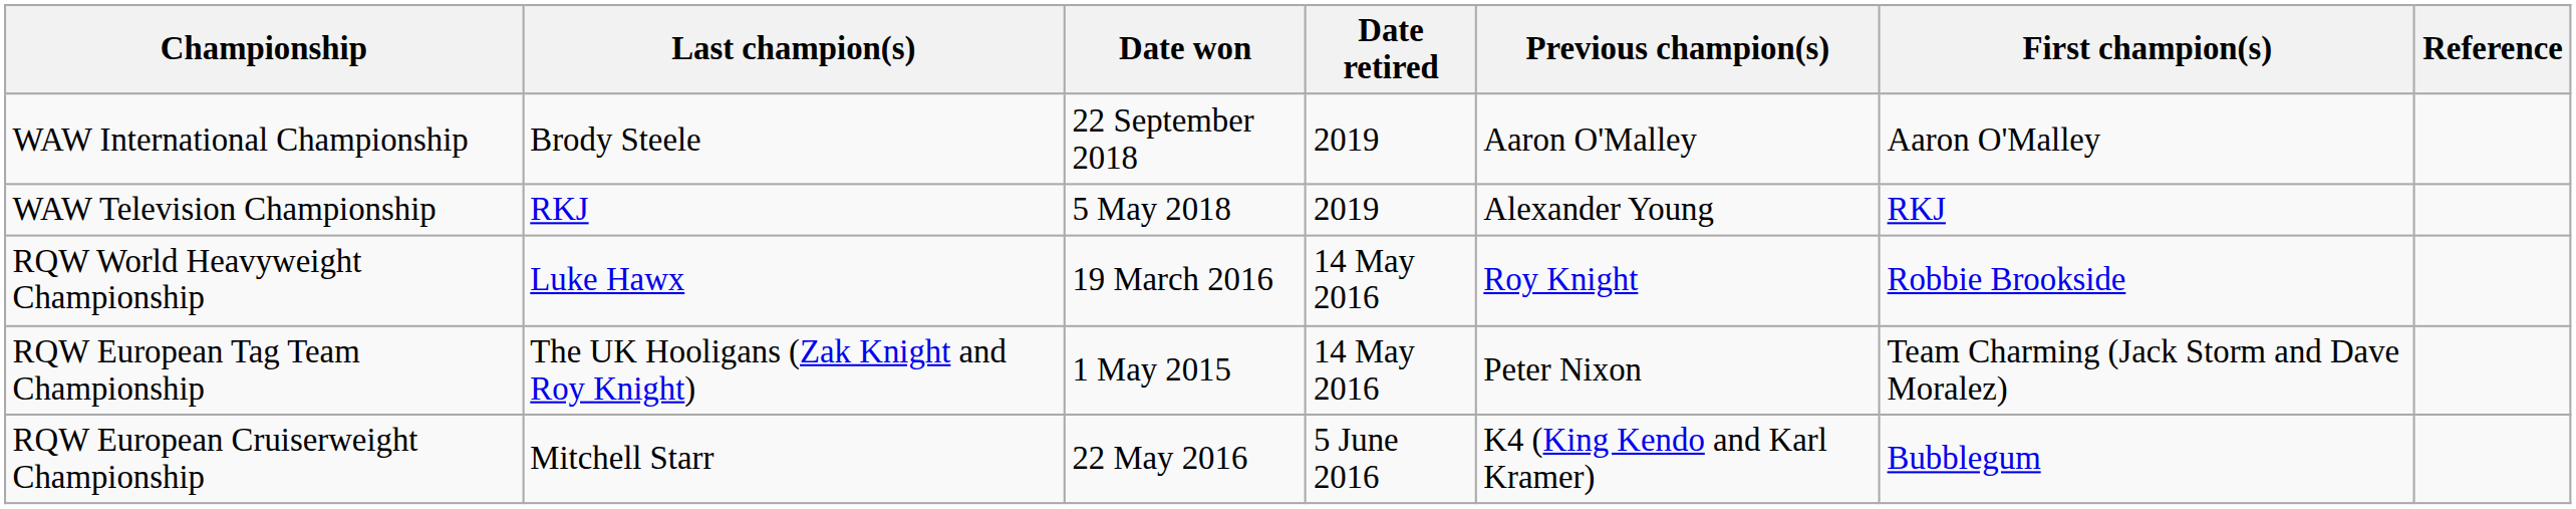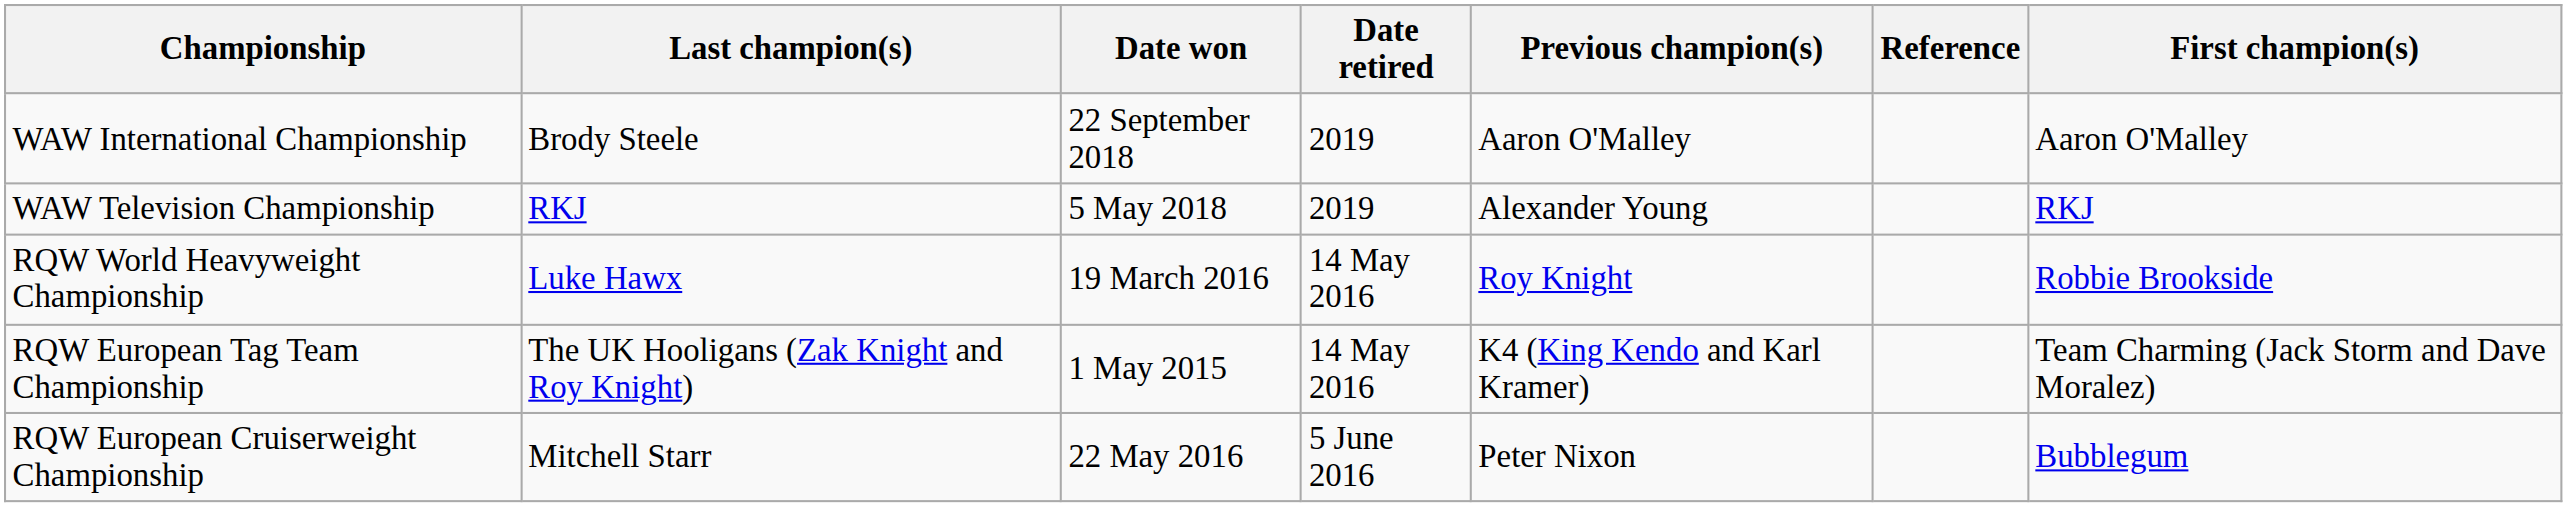columns swapped: First champion(s) <-> Reference
RQW European Tag Team Championship | Previous champion(s): Peter Nixon -> K4 (King Kendo and Karl Kramer)
RQW European Cruiserweight Championship | Previous champion(s): K4 (King Kendo and Karl Kramer) -> Peter Nixon
